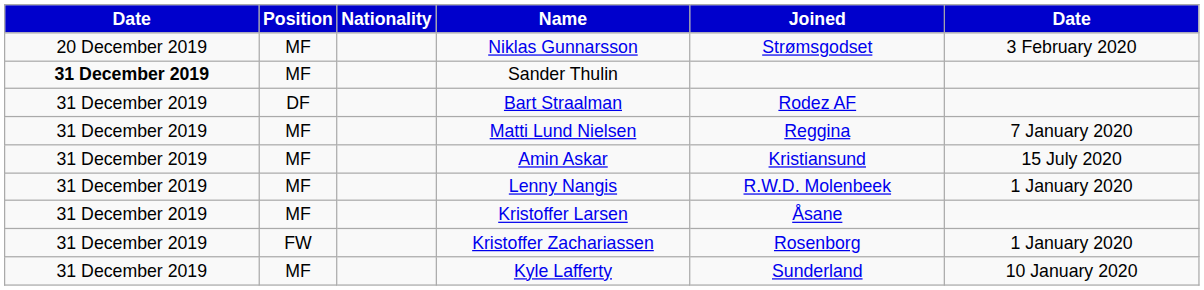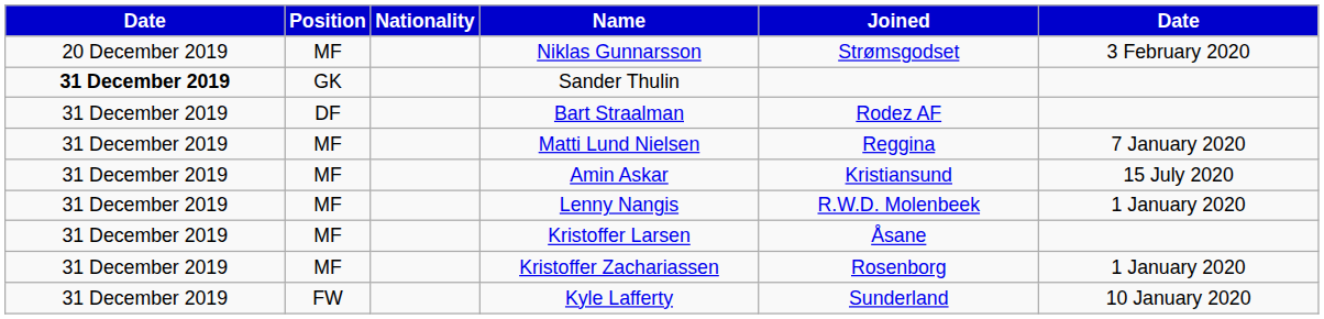Sander Thulin | Position: MF -> GK
Kristoffer Zachariassen | Position: FW -> MF
Kyle Lafferty | Position: MF -> FW
